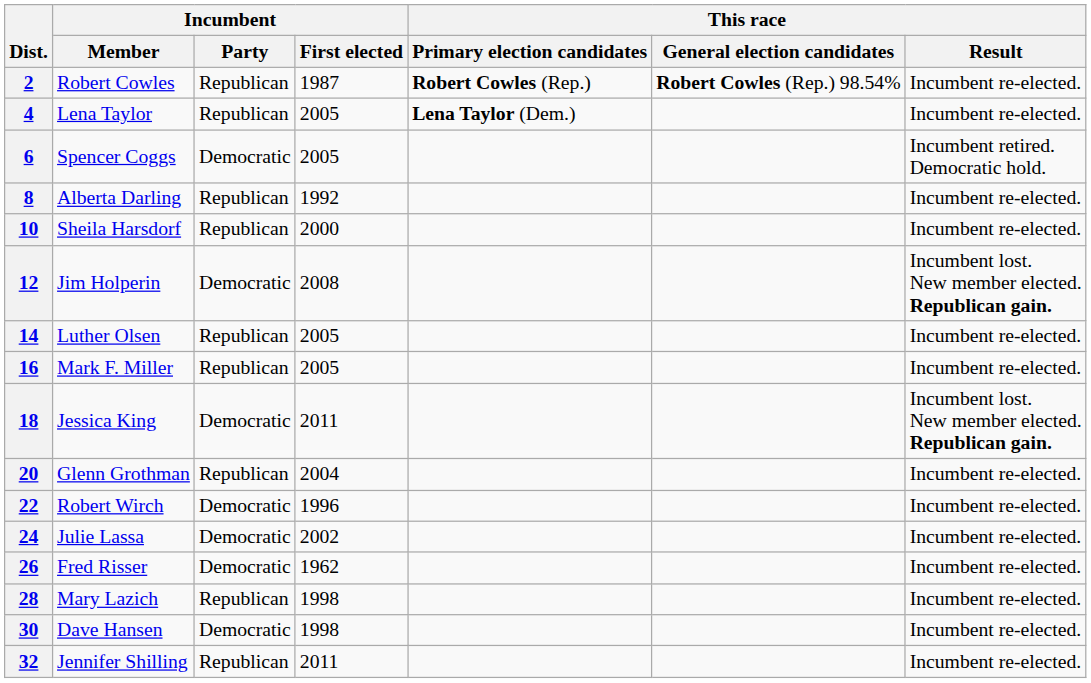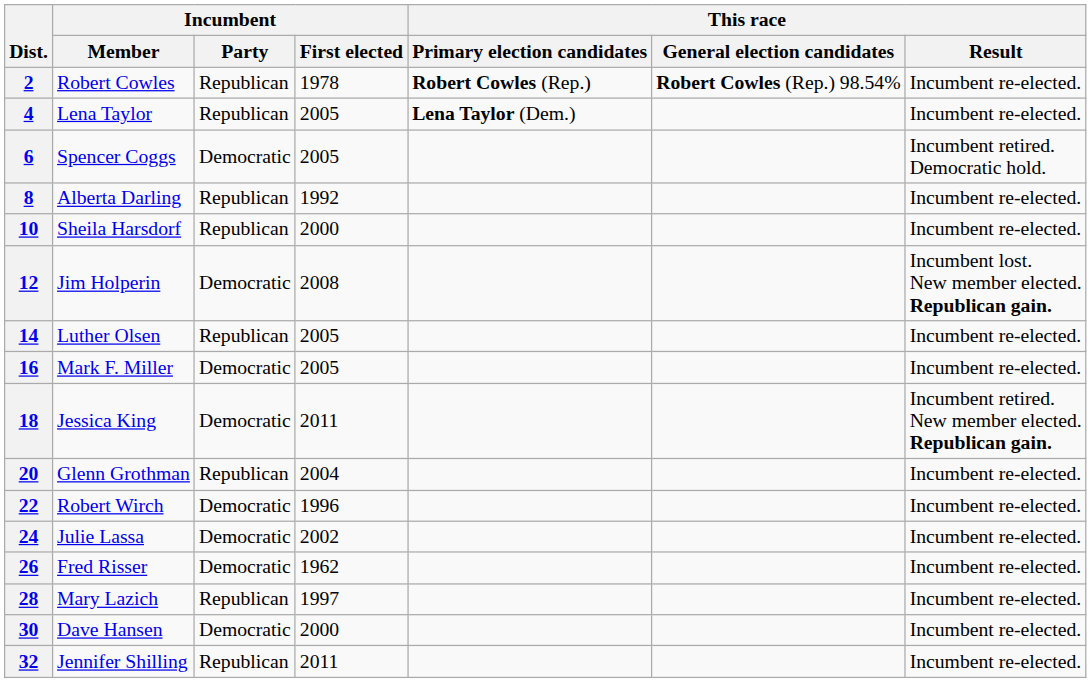2 | Incumbent / First elected: 1987 -> 1978
16 | Incumbent / Party: Republican -> Democratic
18 | This race / Result: Incumbent lost. New member elected. Republican gain. -> Incumbent retired. New member elected. Republican gain.
28 | Incumbent / First elected: 1998 -> 1997
30 | Incumbent / First elected: 1998 -> 2000
